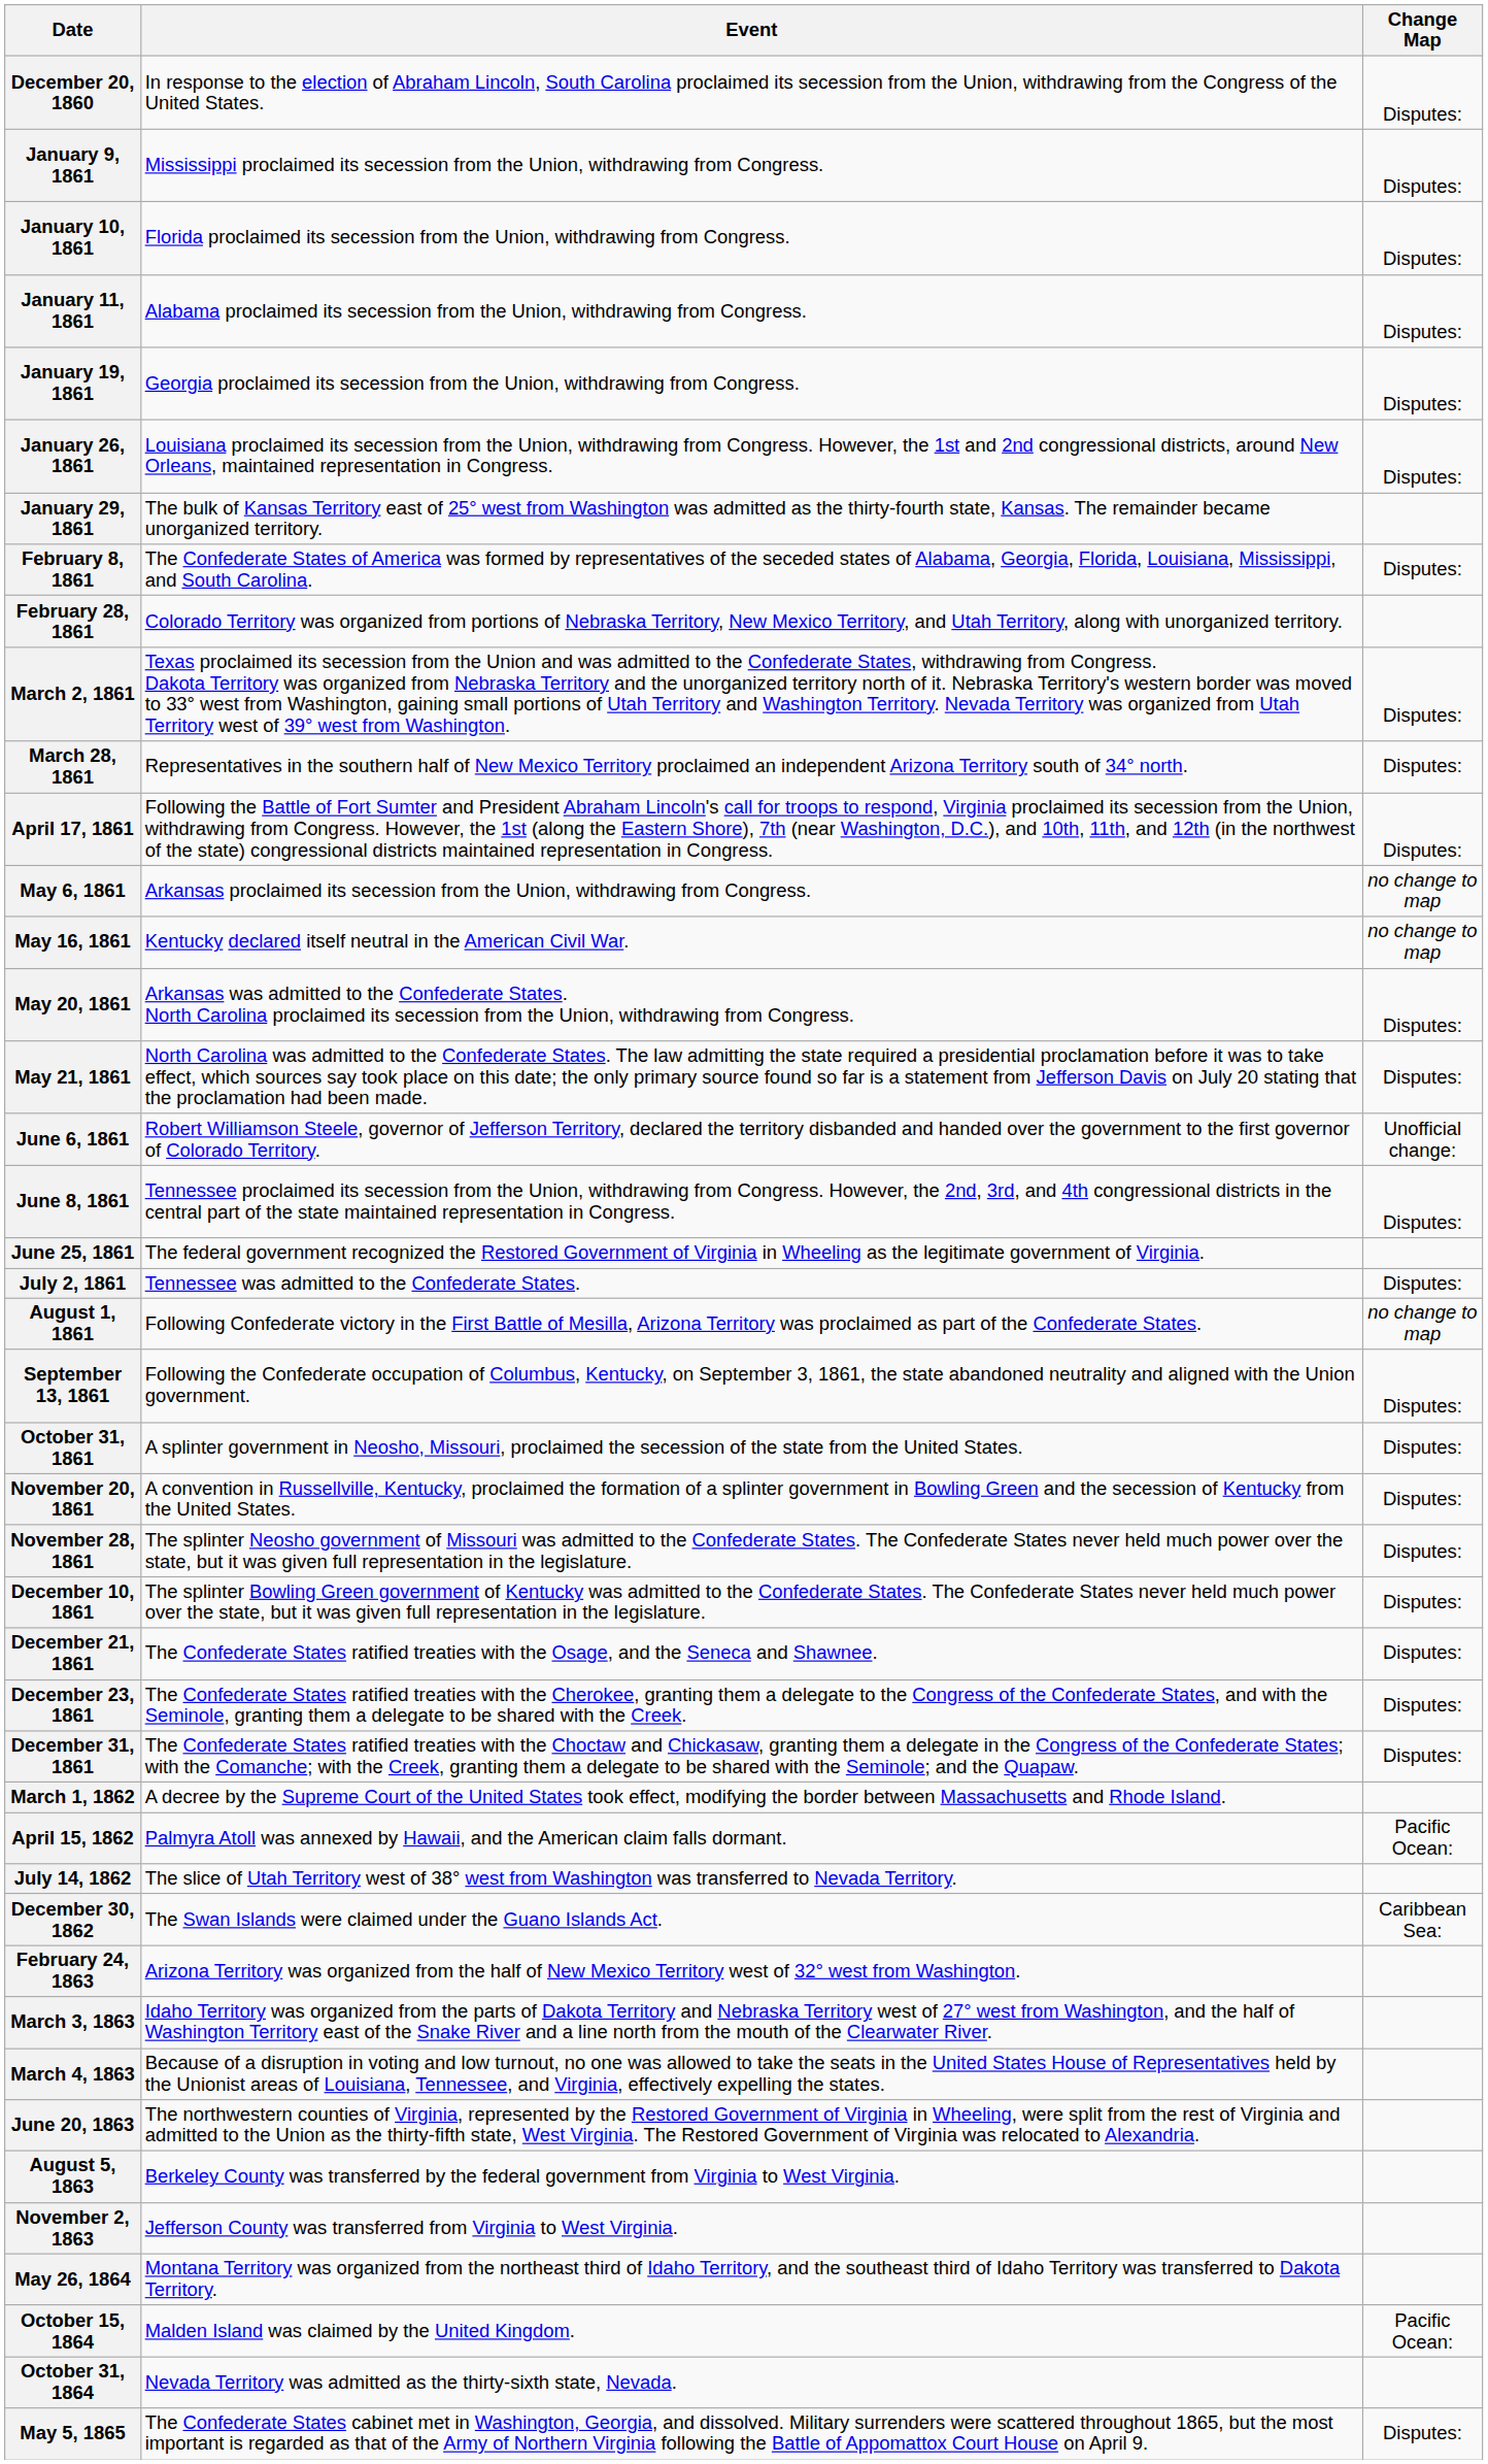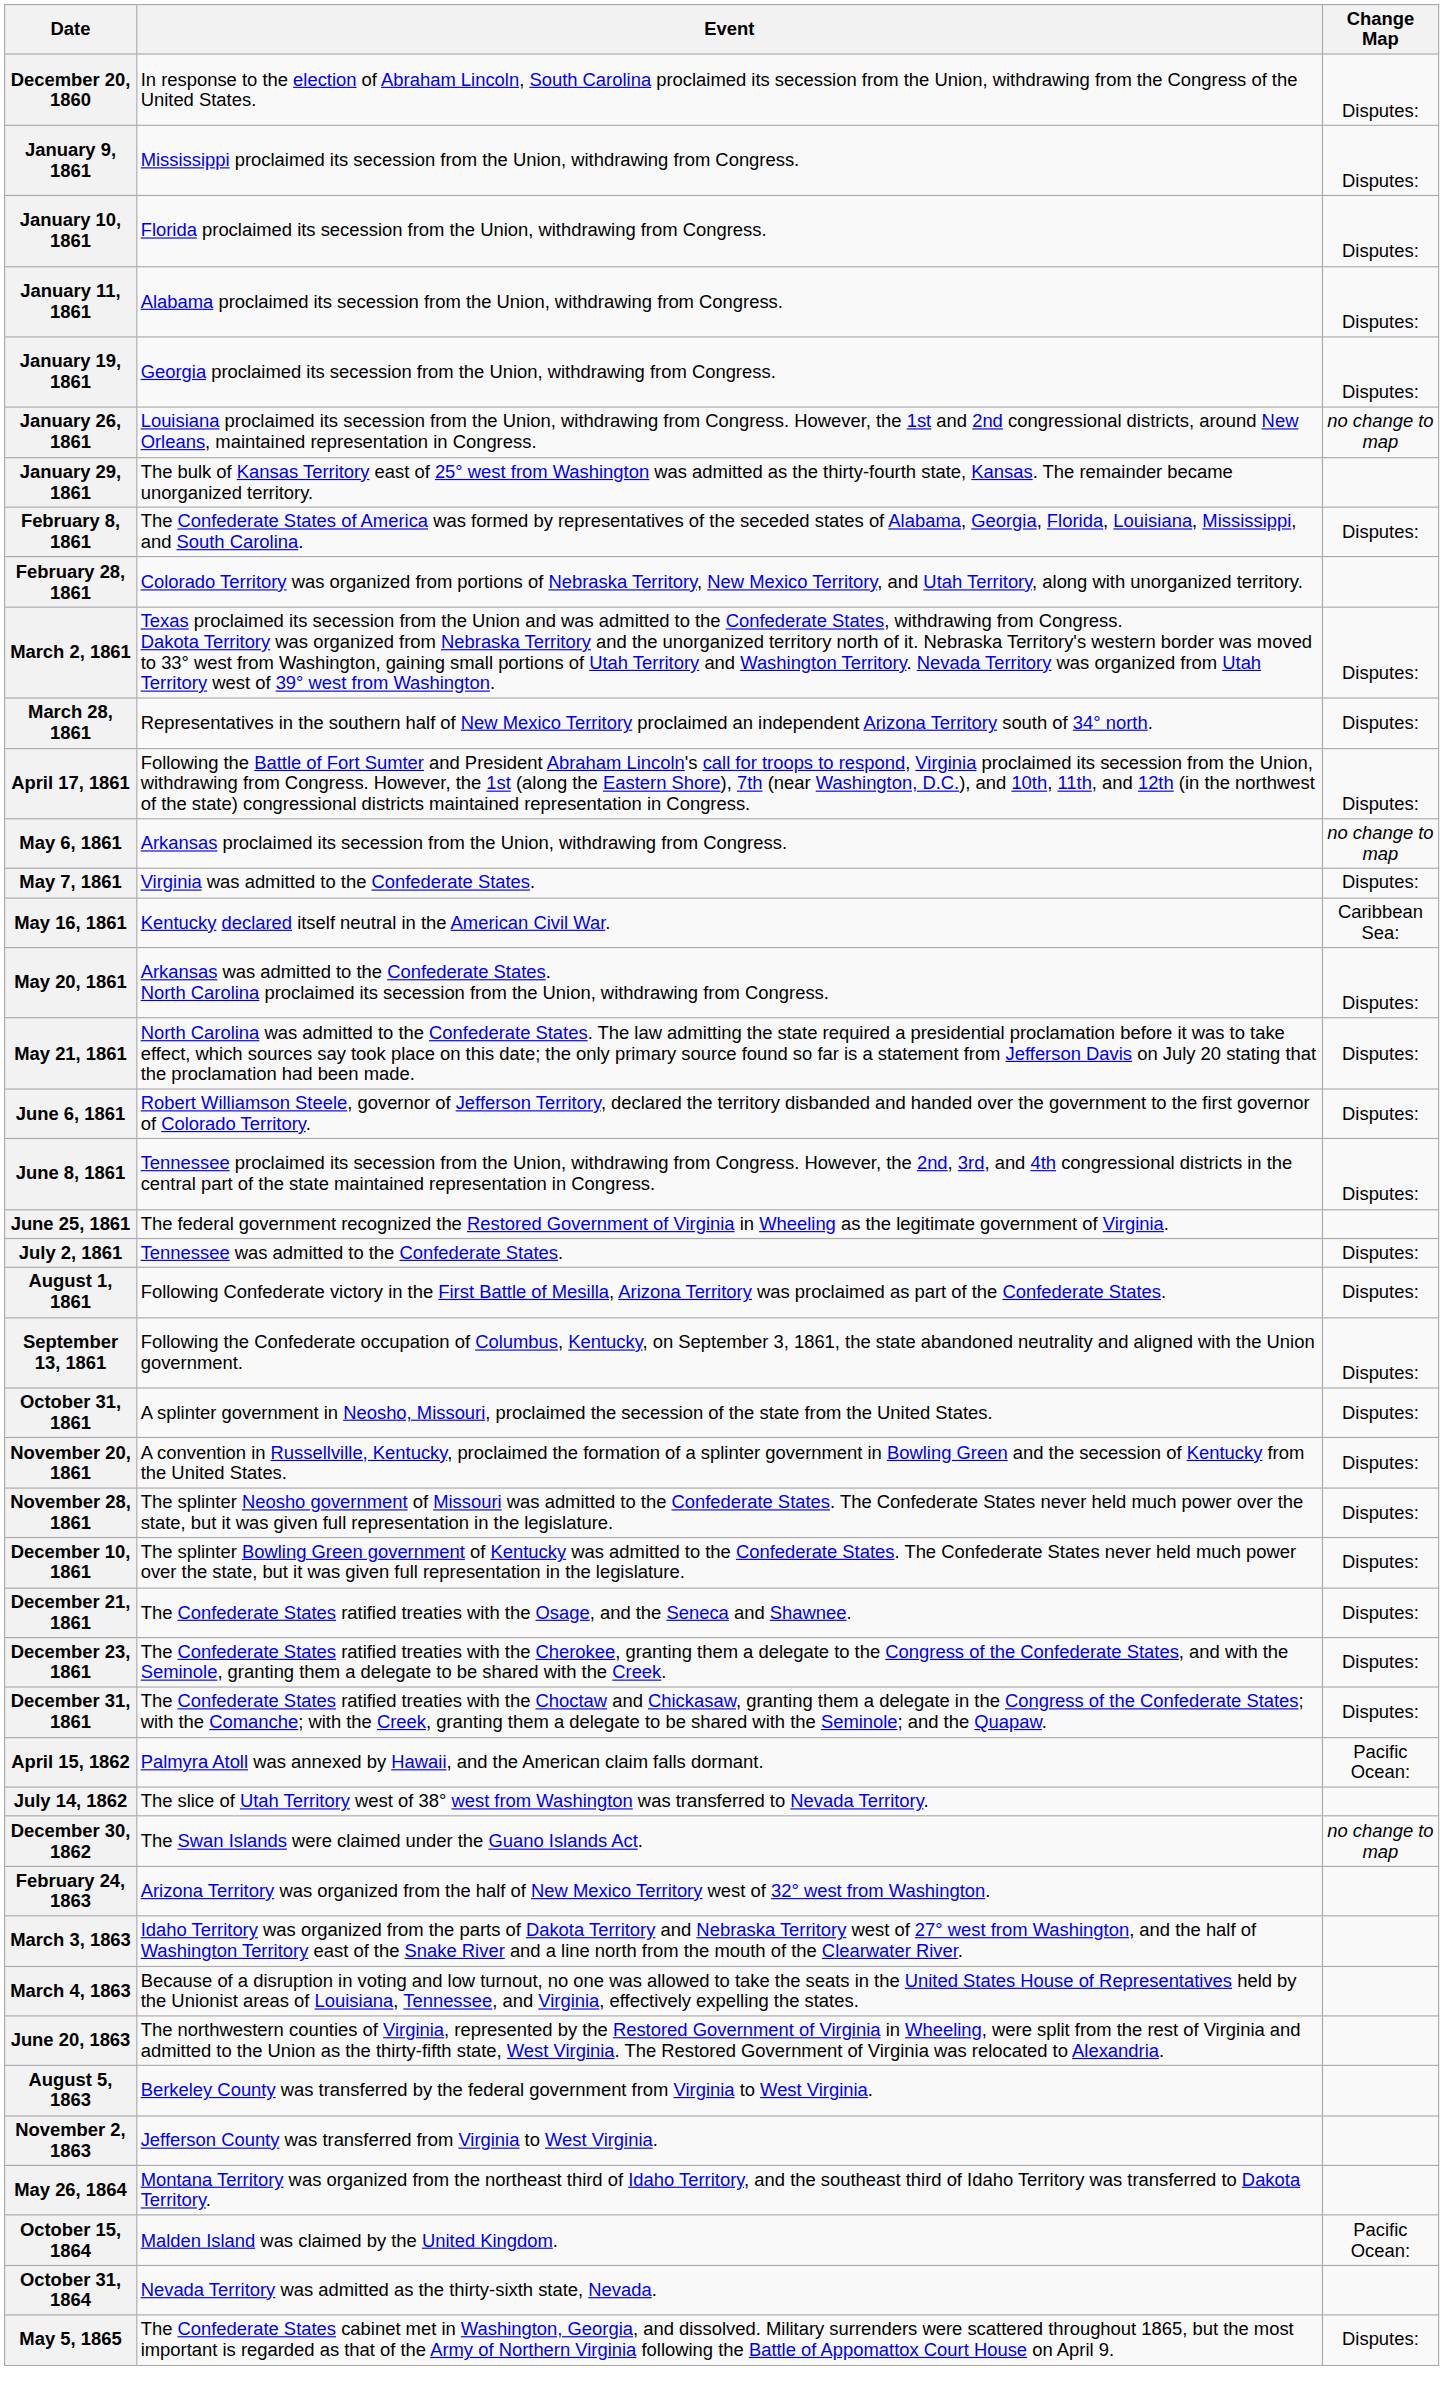January 26, 1861 | Change Map: Disputes: -> no change to map
+ row: May 7, 1861 | Virginia was admitted to the Confederate States. | Disputes:
May 16, 1861 | Change Map: no change to map -> Caribbean Sea:
June 6, 1861 | Change Map: Unofficial change: -> Disputes:
August 1, 1861 | Change Map: no change to map -> Disputes:
- row: March 1, 1862 | A decree by the Supreme Court of the United States took effect, modifying the border between Massachusetts and Rhode Island.
December 30, 1862 | Change Map: Caribbean Sea: -> no change to map
